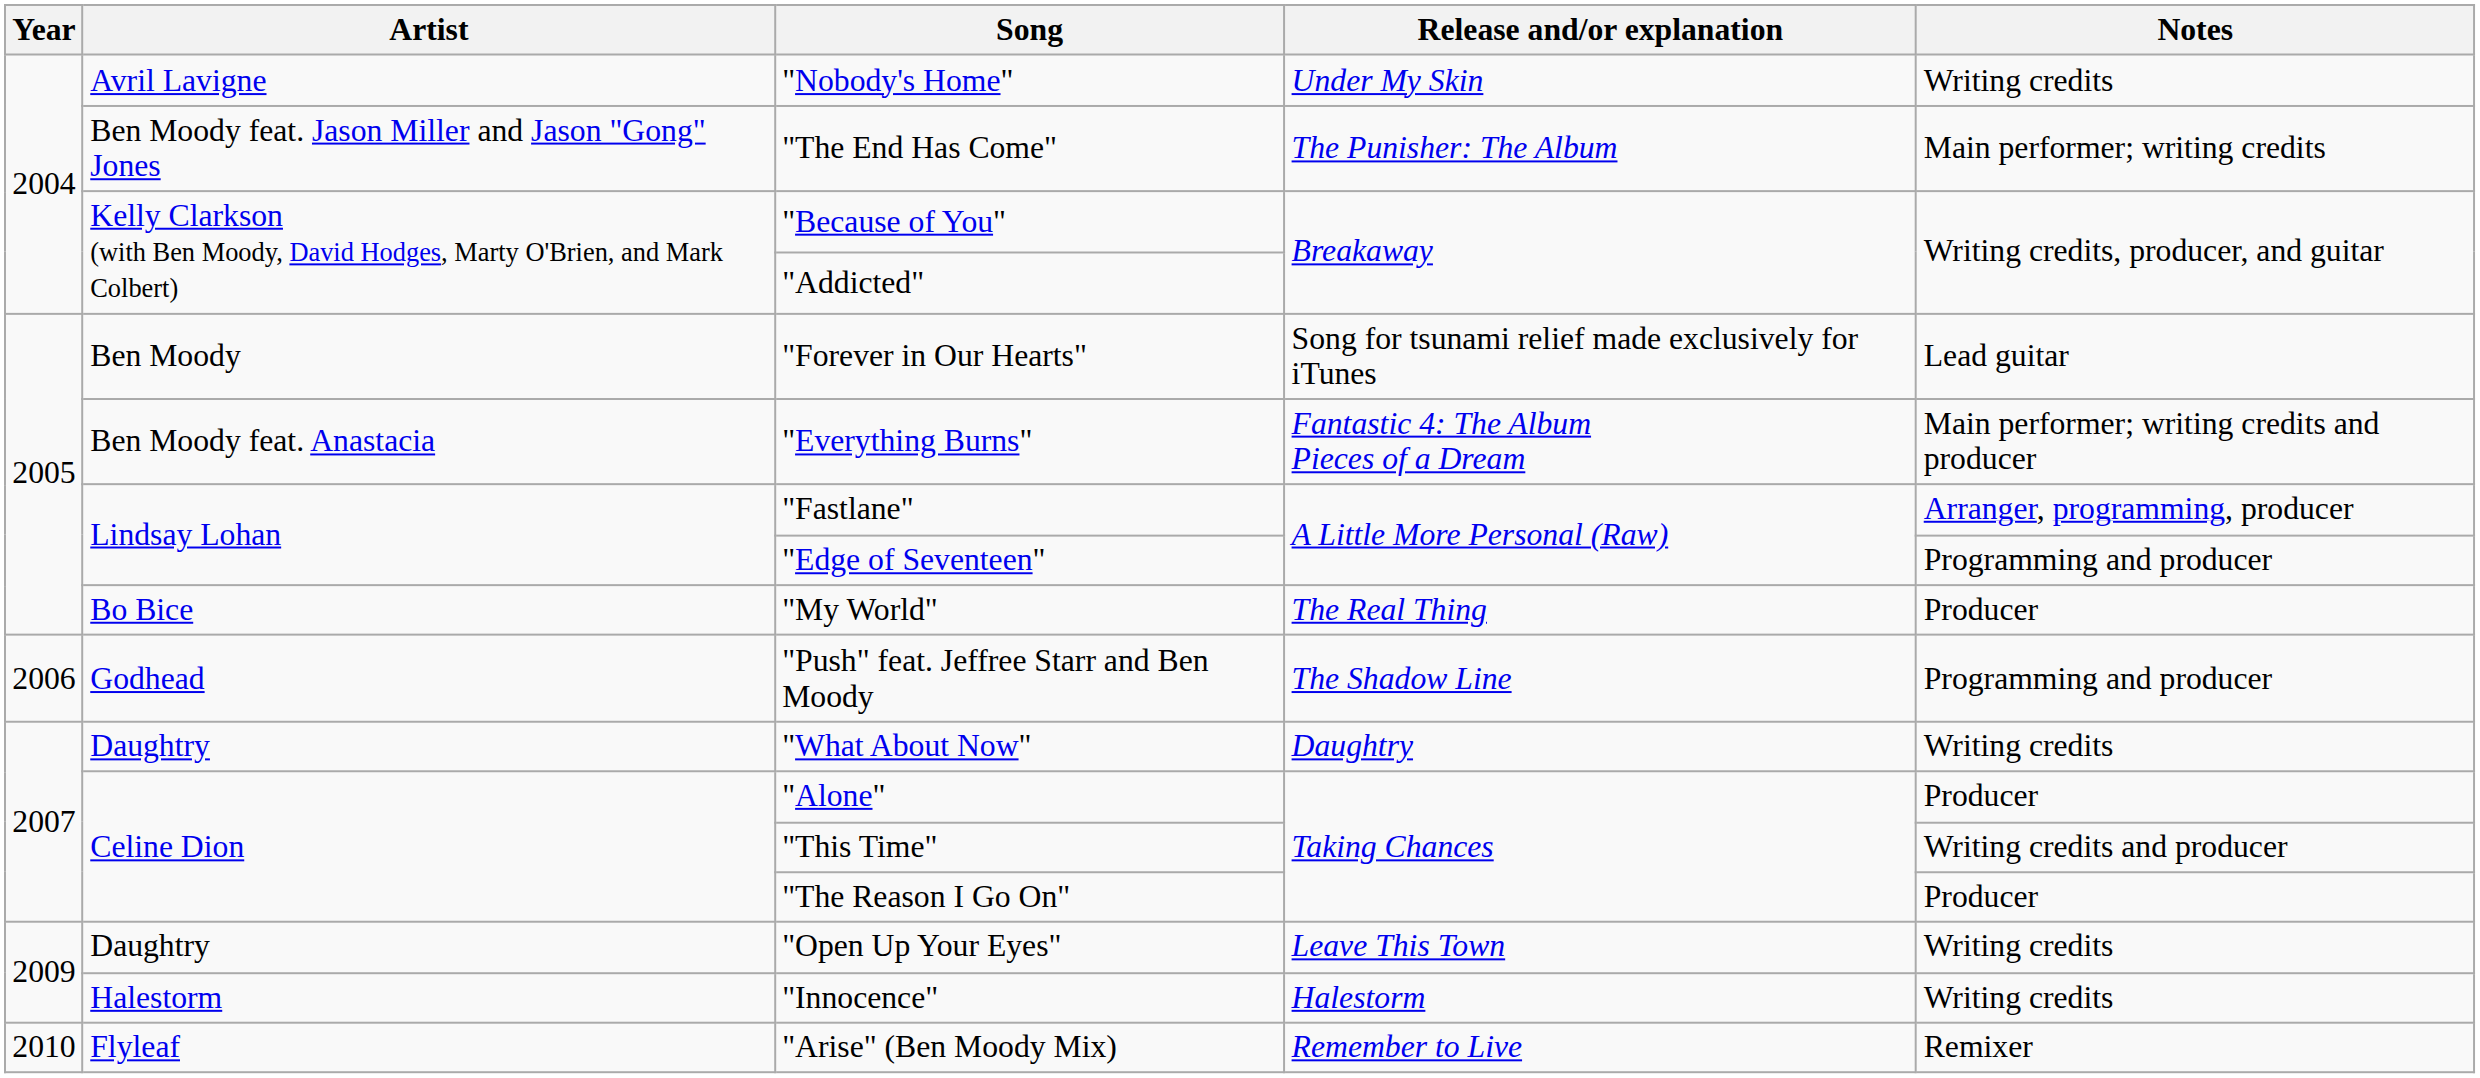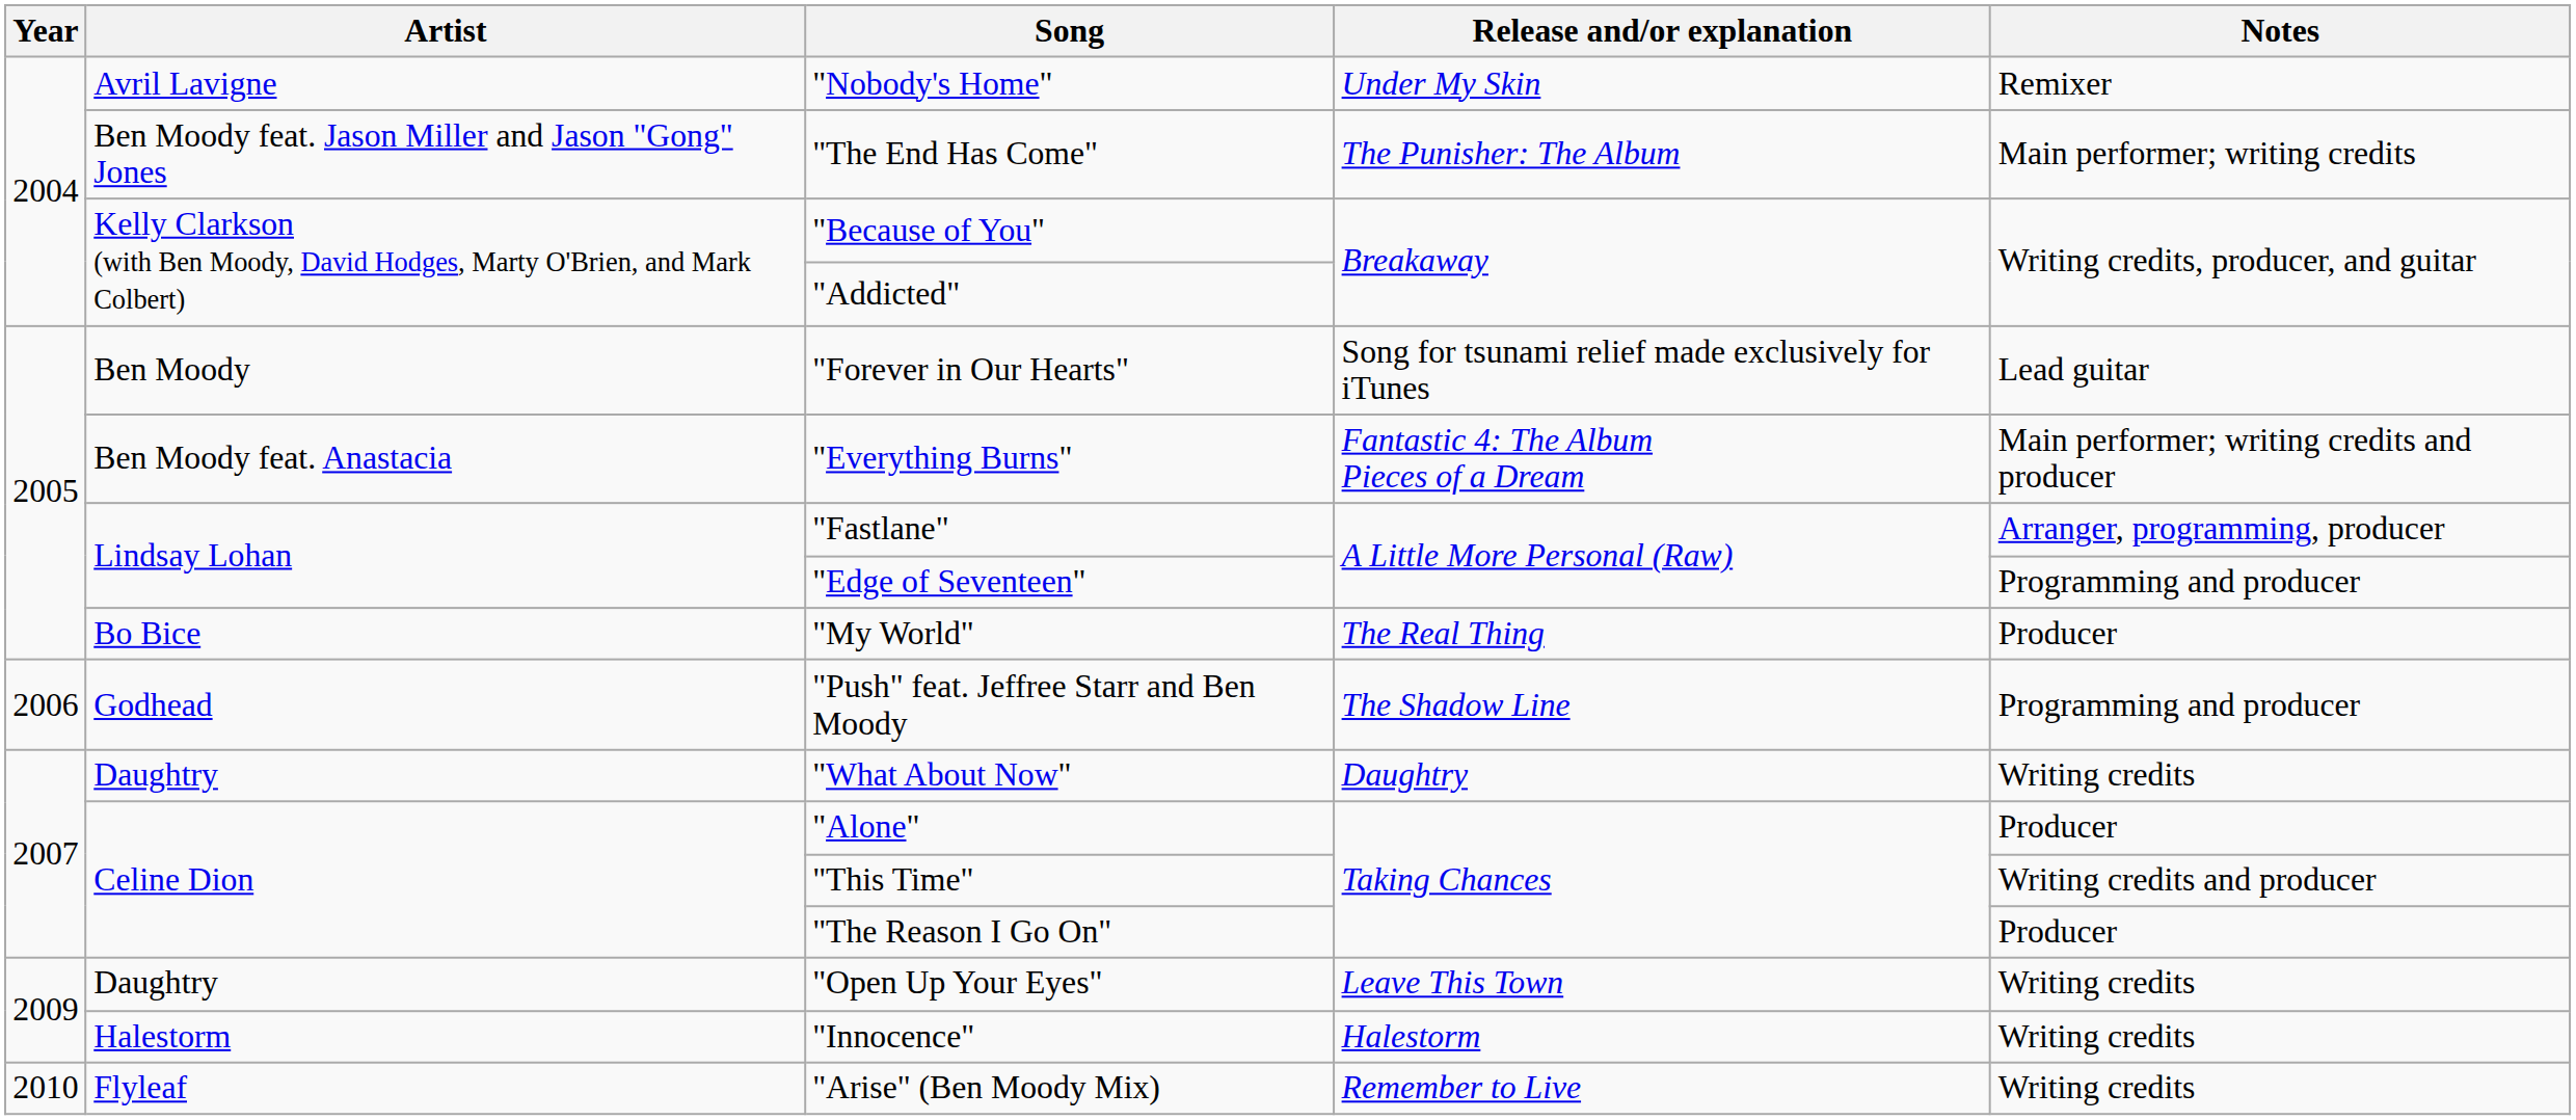"Nobody's Home" | Notes: Writing credits -> Remixer
"Arise" (Ben Moody Mix) | Notes: Remixer -> Writing credits
